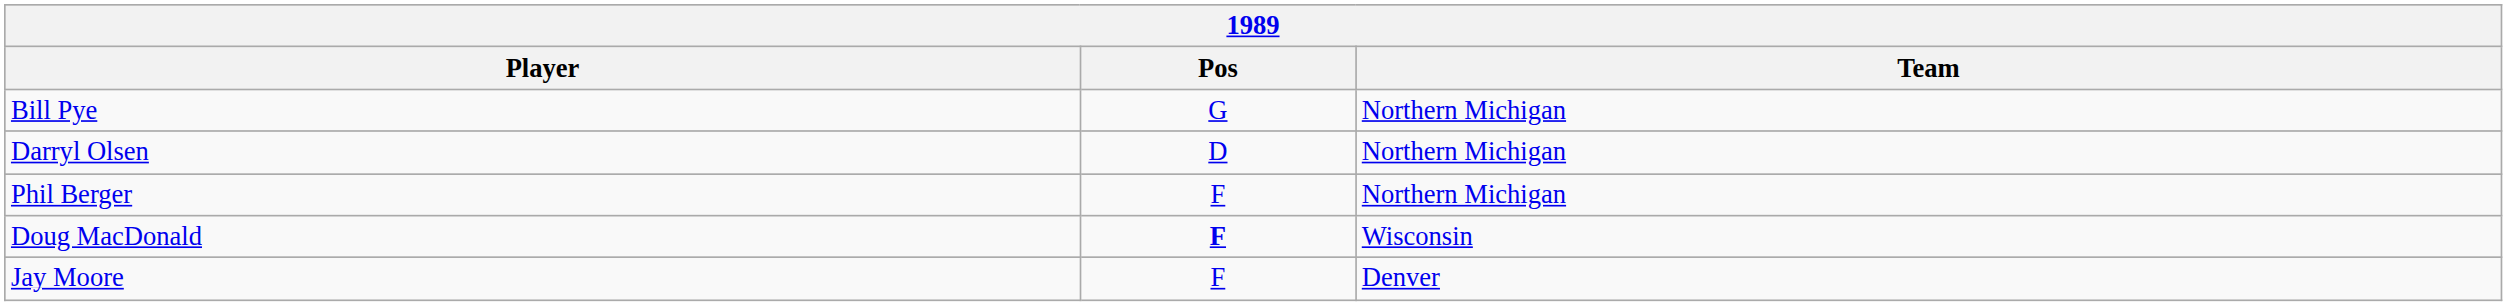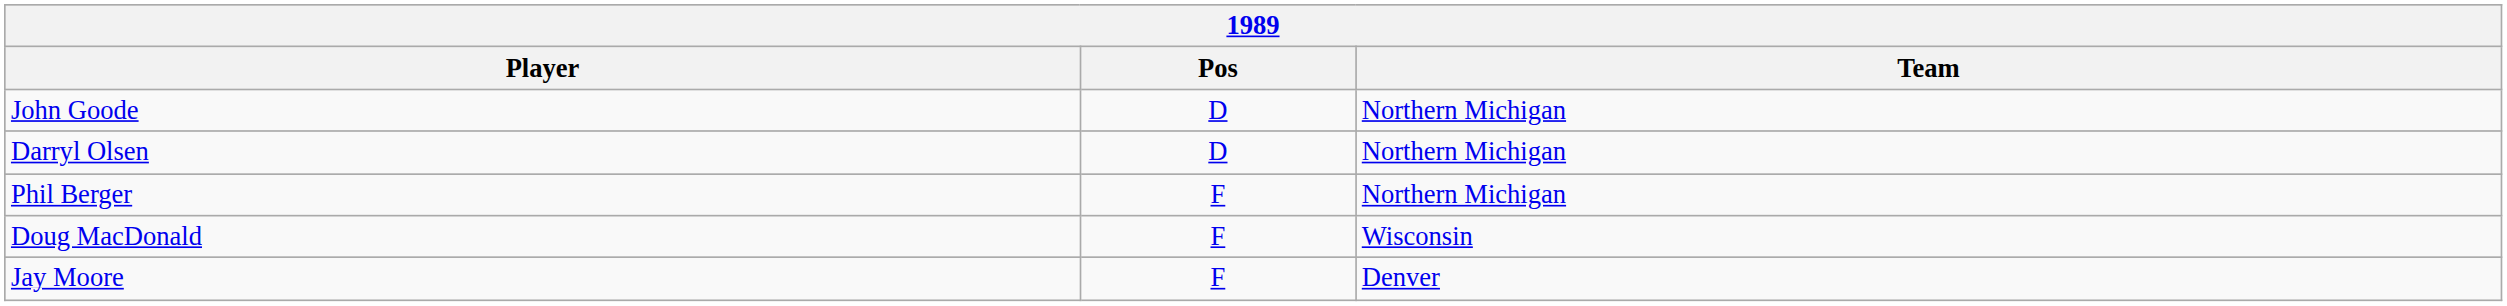- row: Bill Pye | G | Northern Michigan
+ row: John Goode | D | Northern Michigan
Doug MacDonald | Pos: bold -> normal
